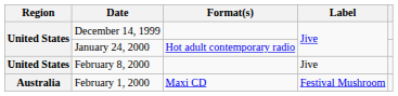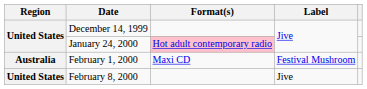January 24, 2000 | Format(s): no background -> pink background
rows swapped: February 1, 2000 <-> February 8, 2000
